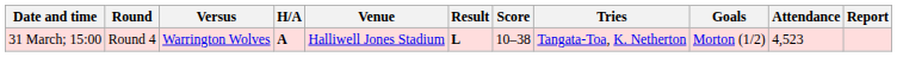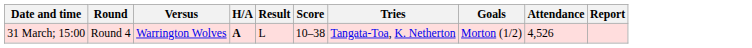- column: Venue | Halliwell Jones Stadium
31 March; 15:00 | Result: bold -> normal
31 March; 15:00 | Attendance: 4,523 -> 4,526
